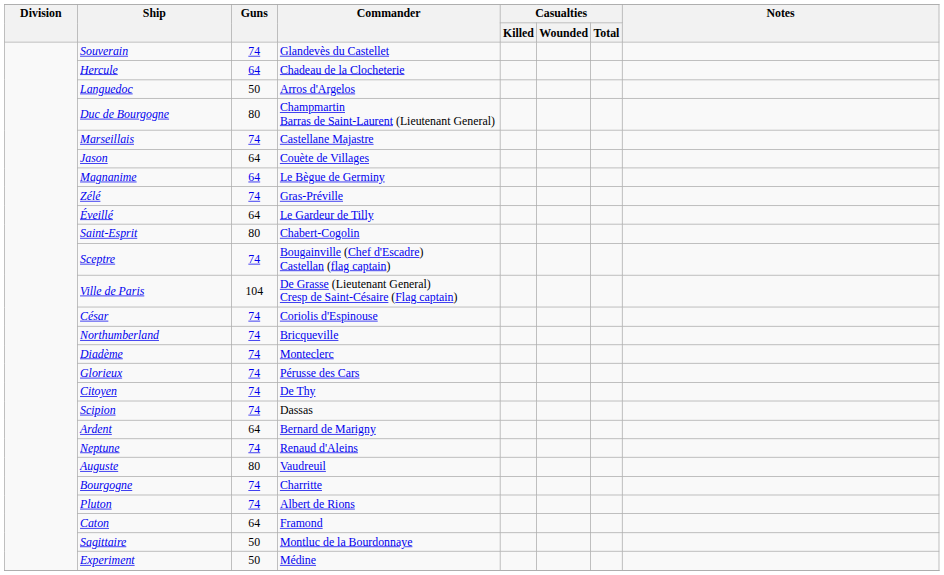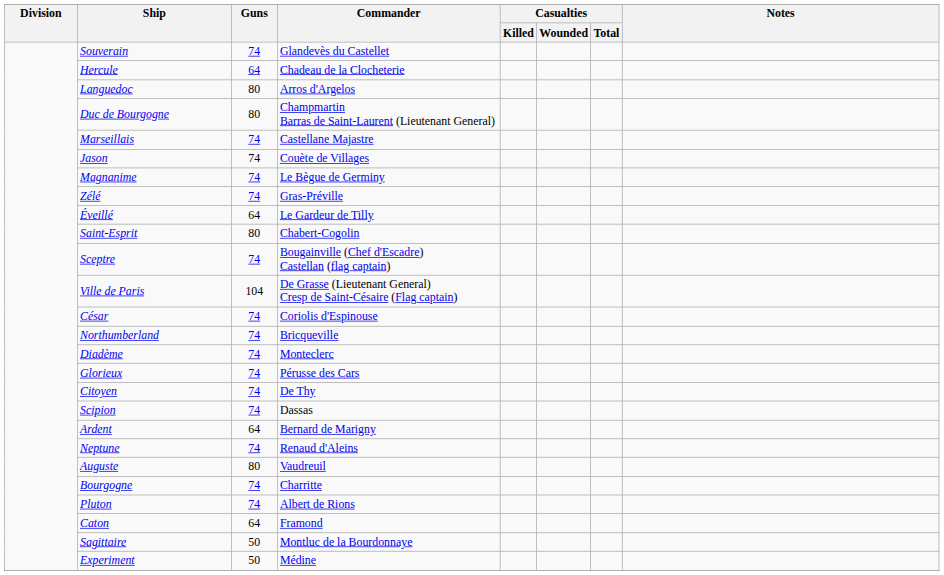Languedoc | Guns: 50 -> 80
Jason | Guns: 64 -> 74
Magnanime | Guns: 64 -> 74
